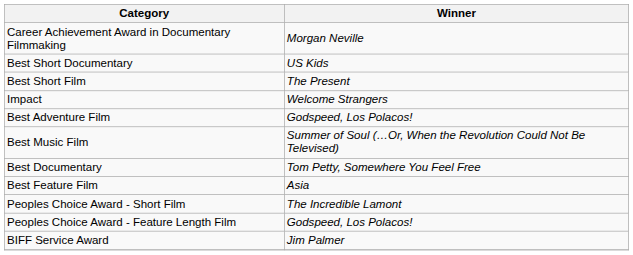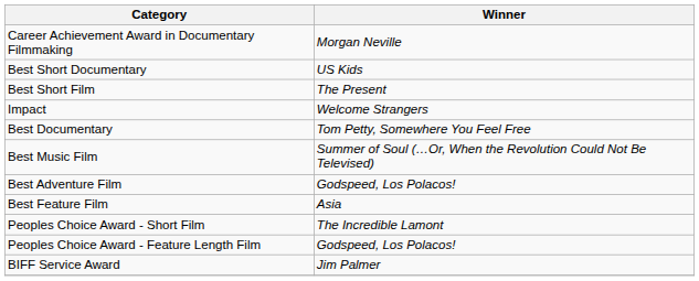rows swapped: Best Adventure Film <-> Best Documentary
